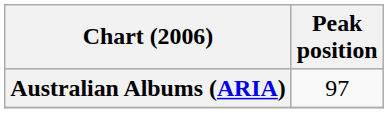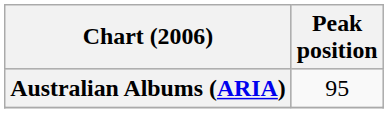Australian Albums (ARIA) | Peak position: 97 -> 95
